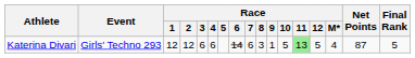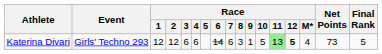Katerina Divari | Race / 12: normal -> bold
Katerina Divari | Net Points: 87 -> 73
